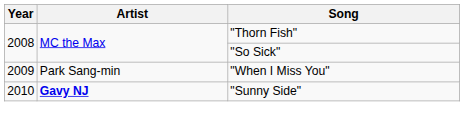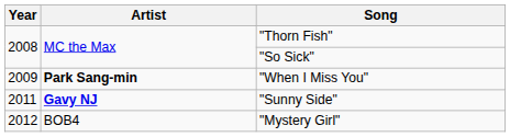"When I Miss You" | Artist: normal -> bold
"Sunny Side" | Year: 2010 -> 2011
+ row: 2012 | BOB4 | "Mystery Girl"
